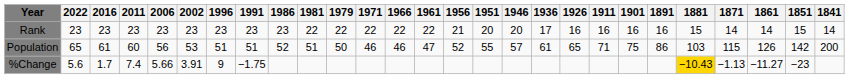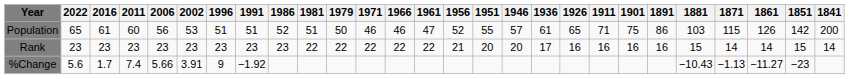rows swapped: Population <-> Rank
%Change | 1991: −1.75 -> −1.92
%Change | 1881: gold background -> no background
